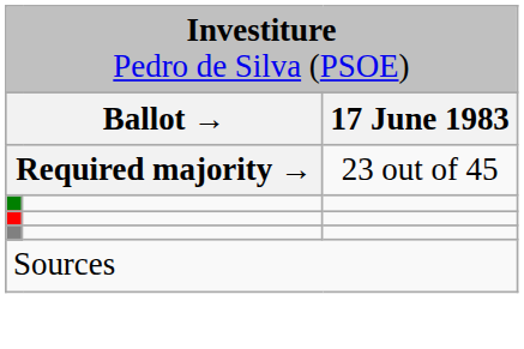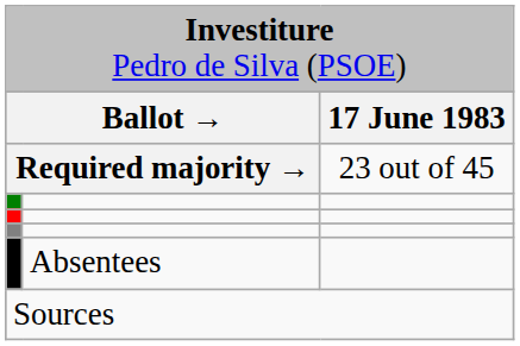+ row: Absentees
